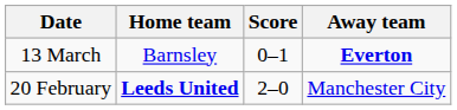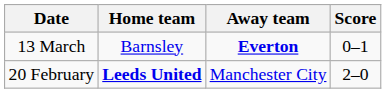columns swapped: Score <-> Away team
